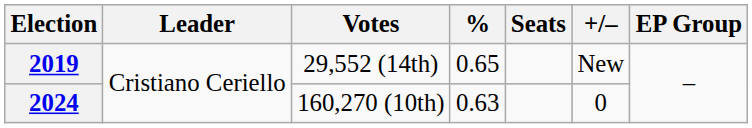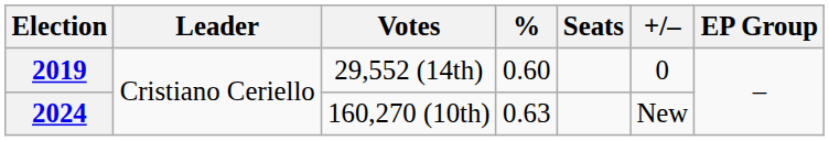2019 | %: 0.65 -> 0.60
2019 | +/–: New -> 0
2024 | +/–: 0 -> New
